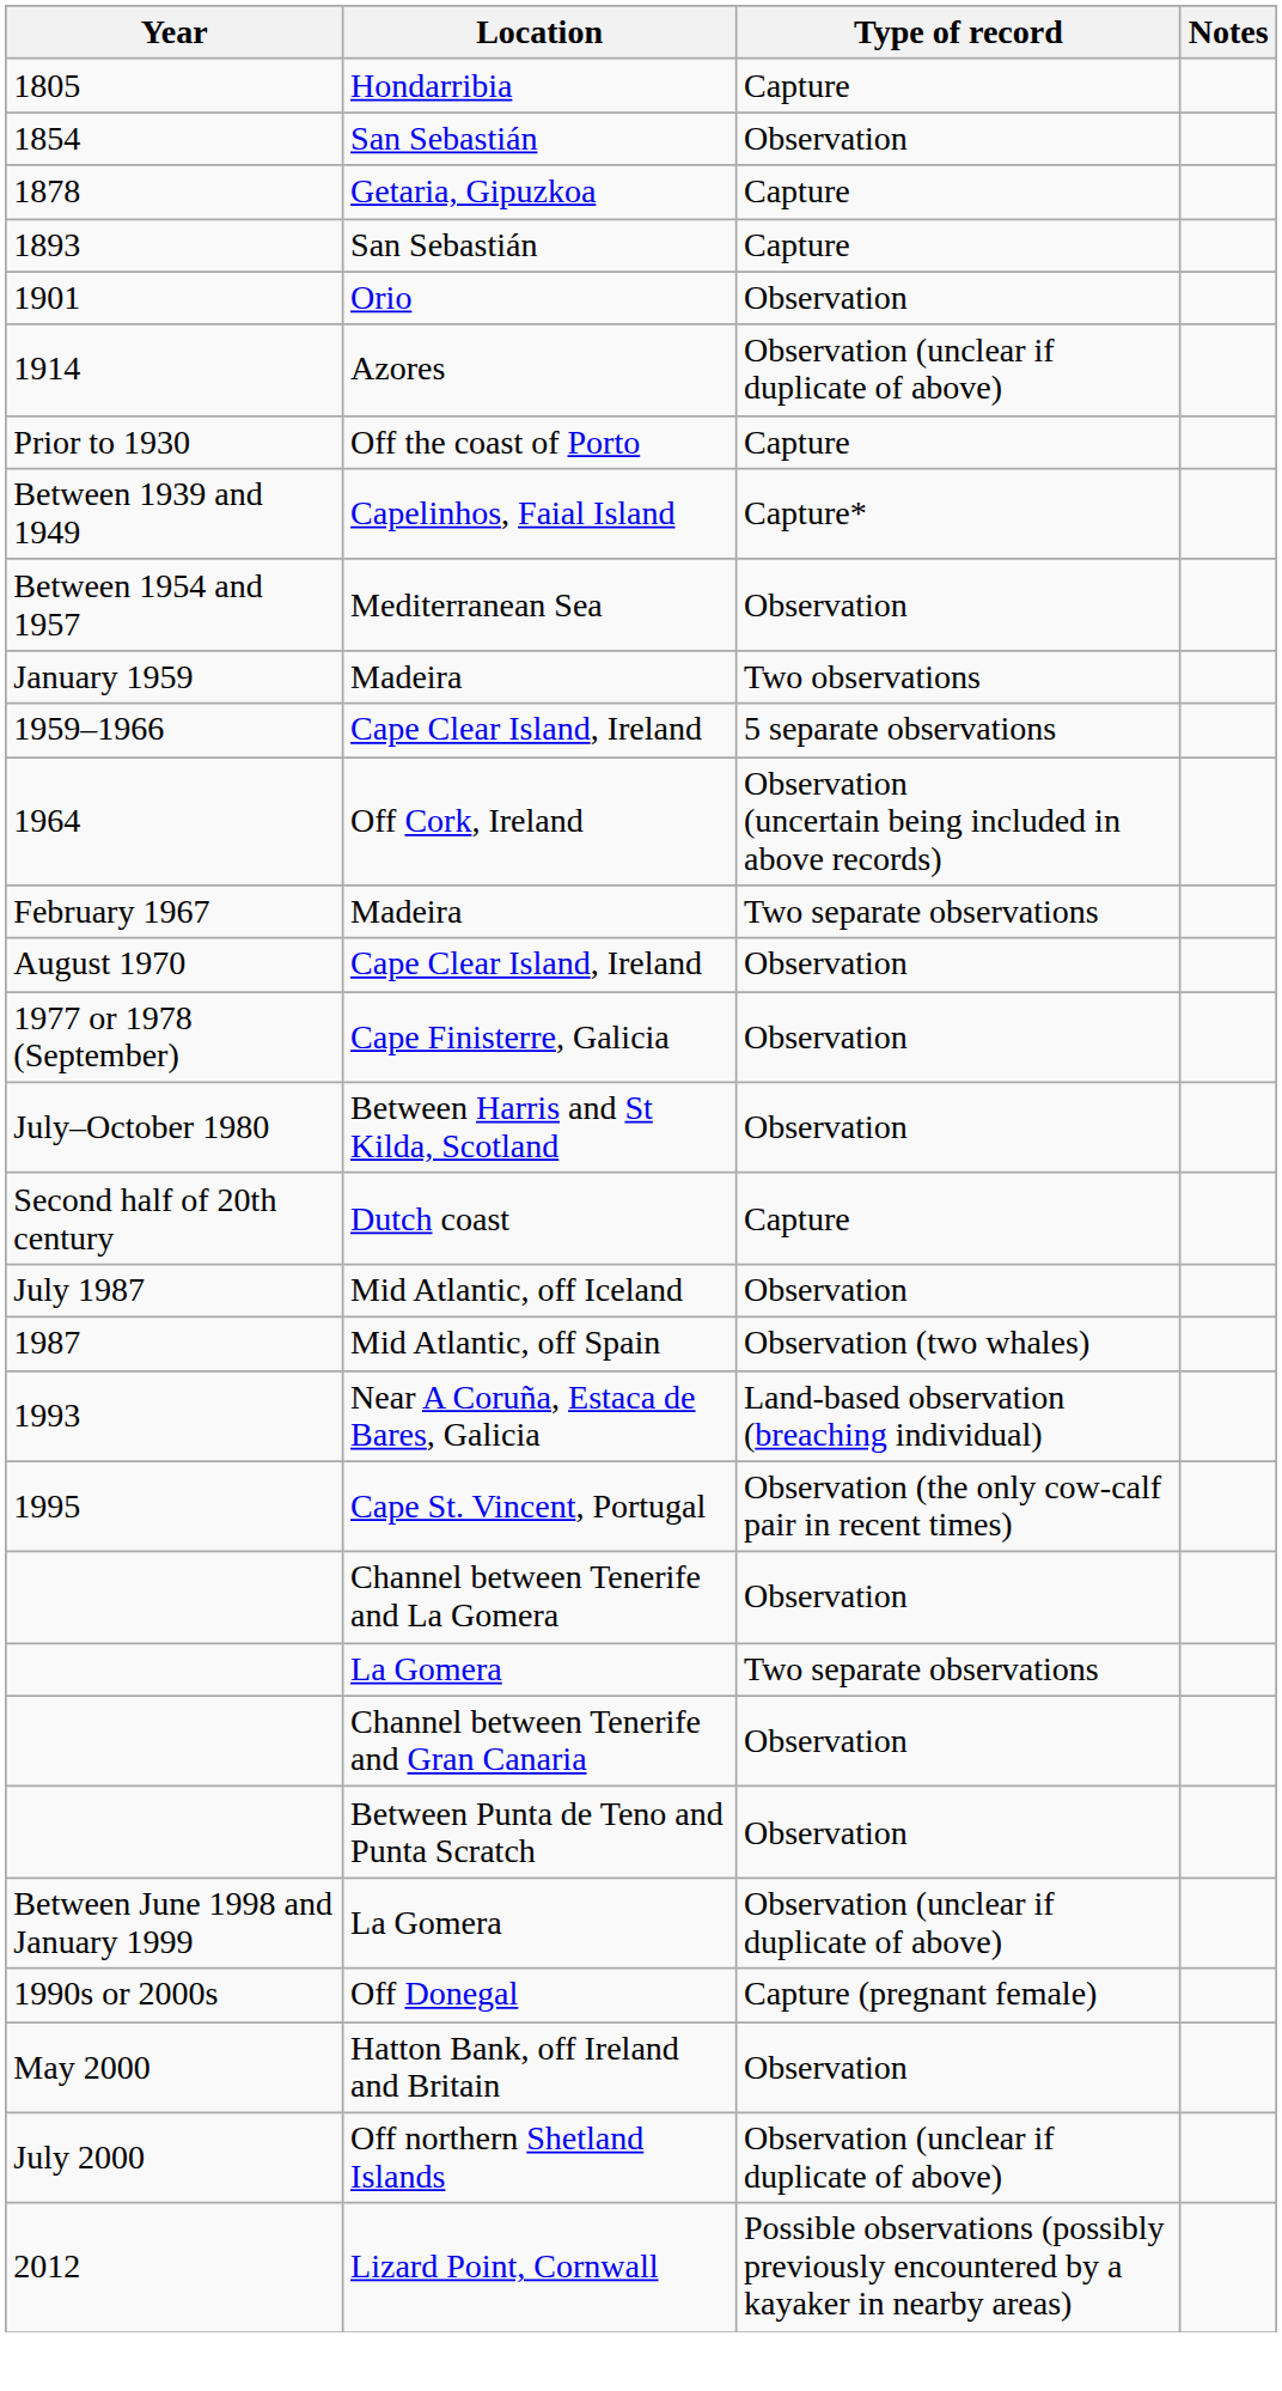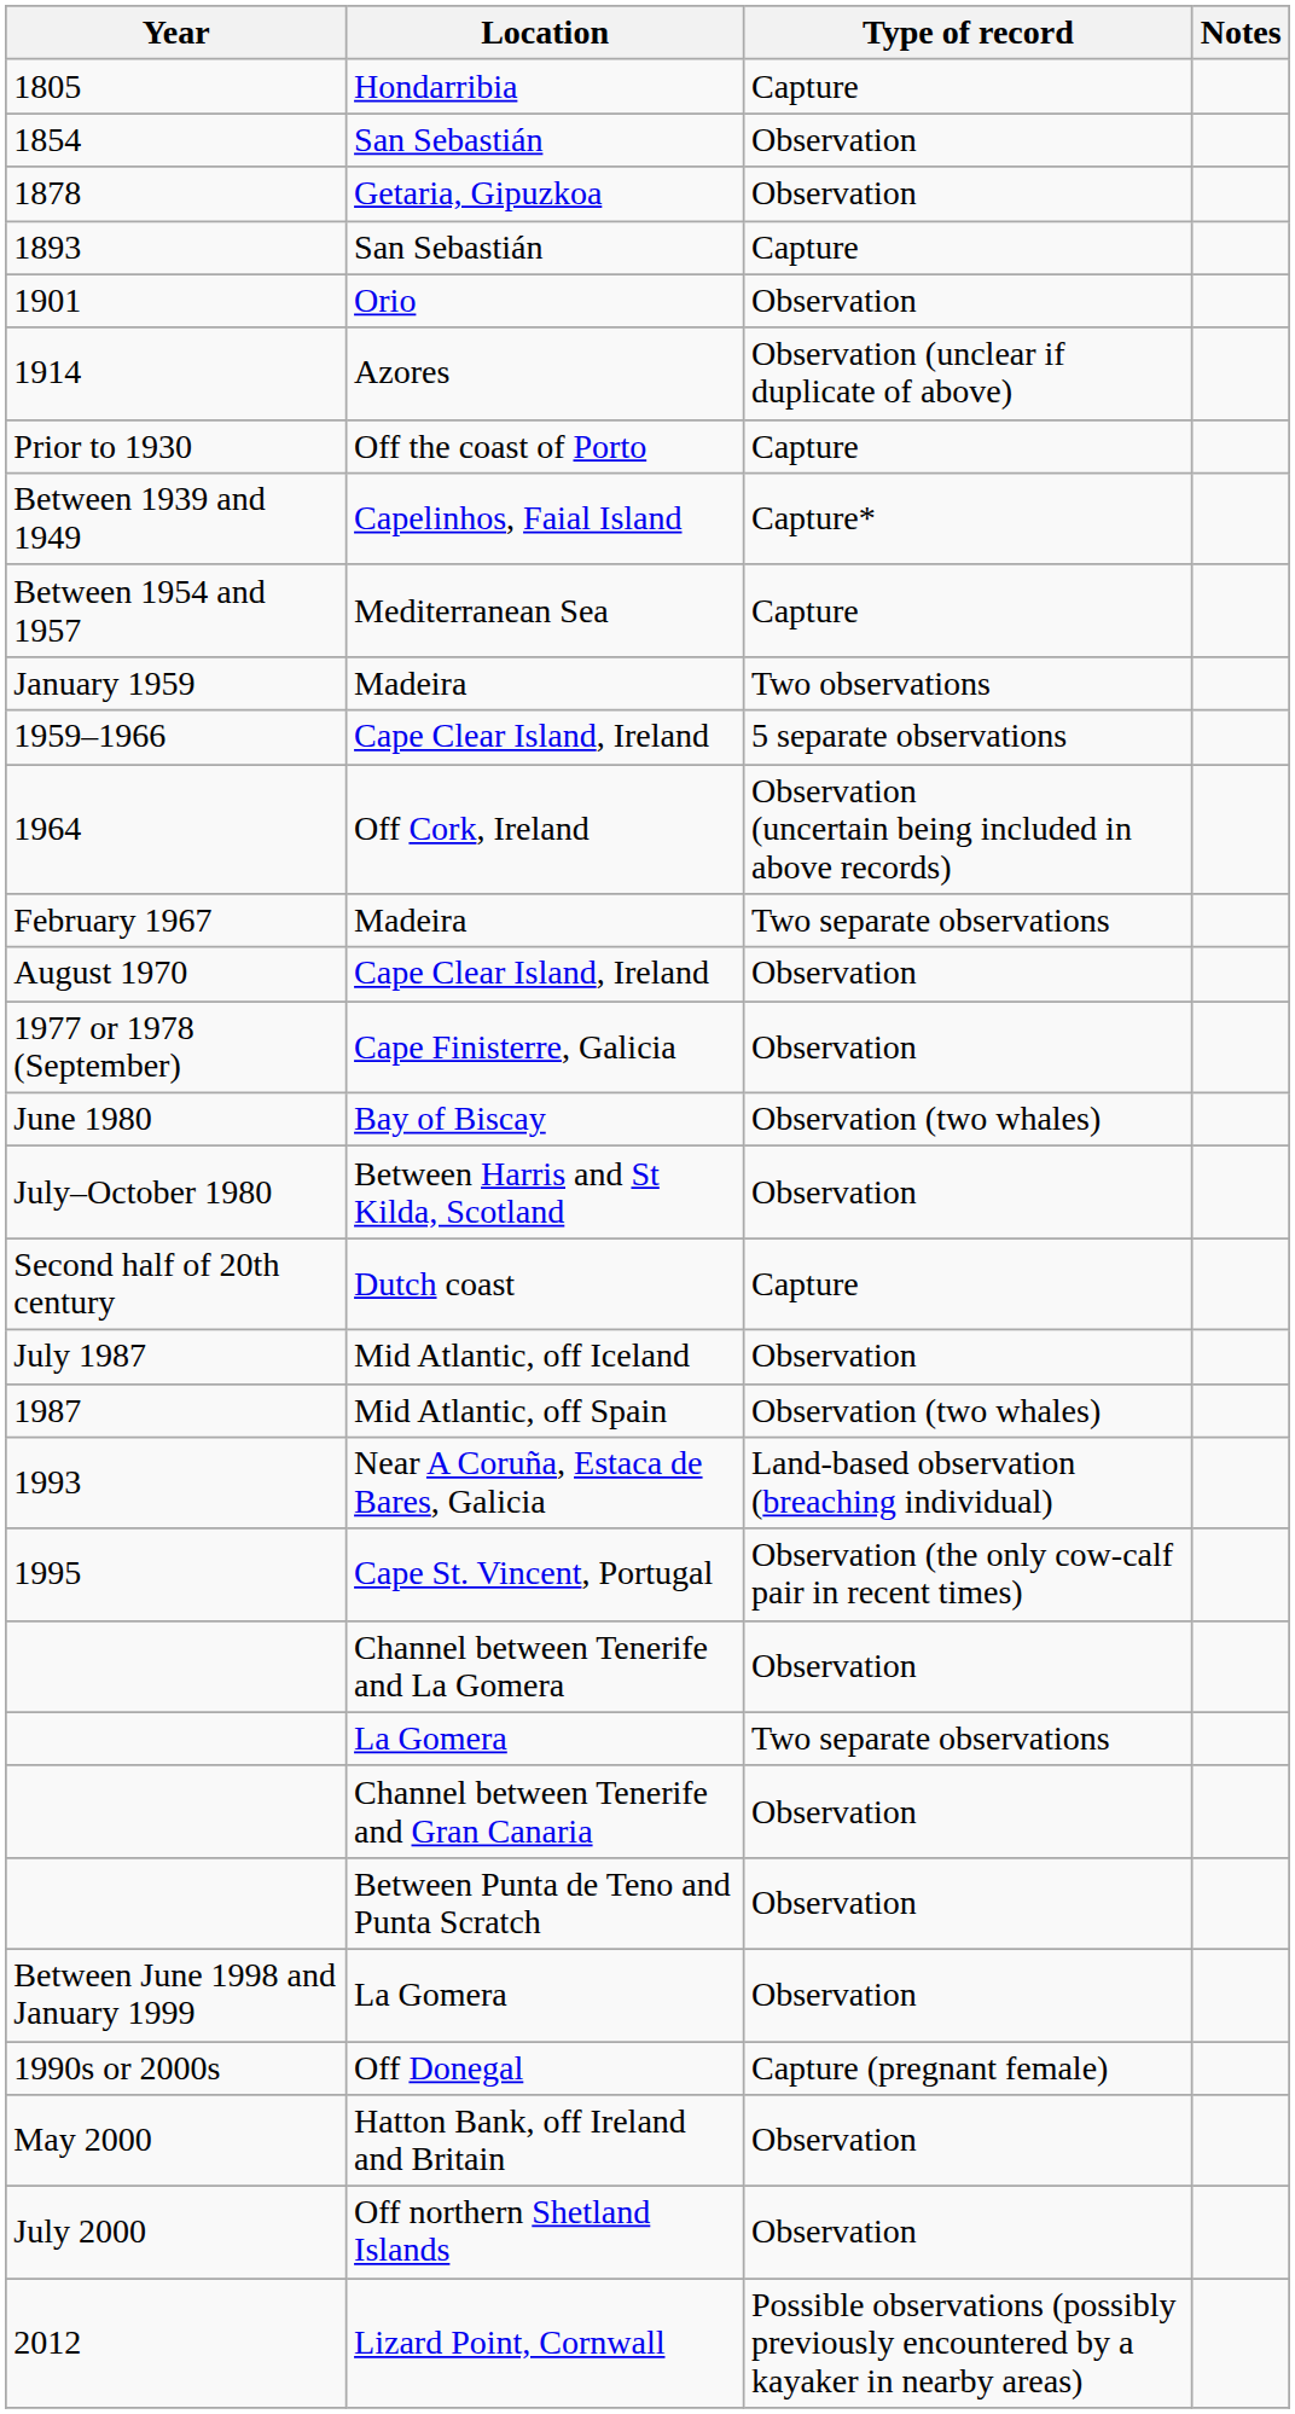1878 | Type of record: Capture -> Observation
Between 1954 and 1957 | Type of record: Observation -> Capture
+ row: June 1980 | Bay of Biscay | Observation (two whales)
Between June 1998 and January 1999 | Type of record: Observation (unclear if duplicate of above) -> Observation
July 2000 | Type of record: Observation (unclear if duplicate of above) -> Observation
